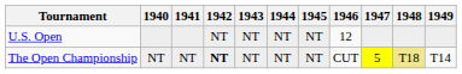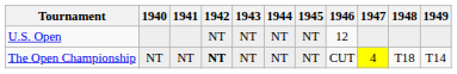The Open Championship | 1947: 5 -> 4
The Open Championship | 1948: khaki background -> no background
